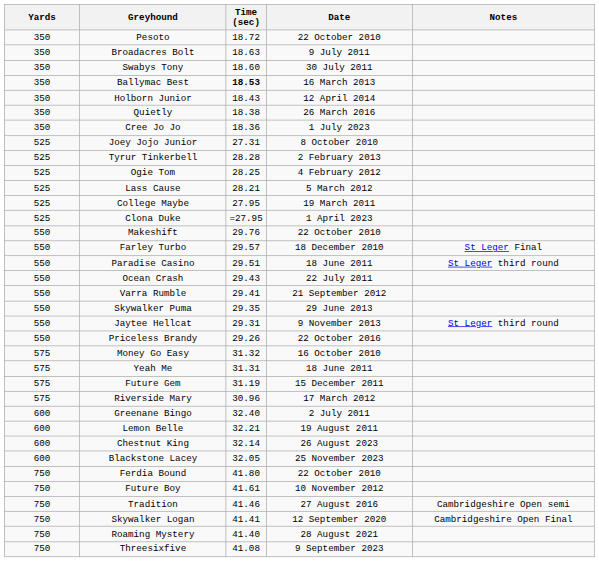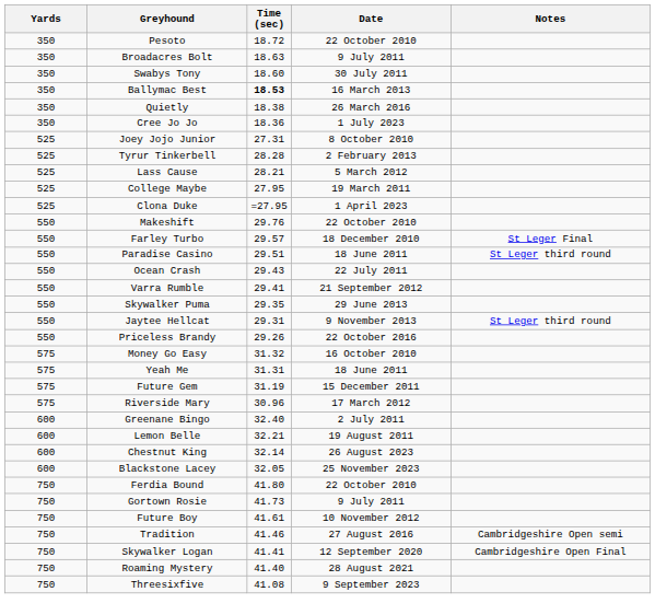- row: 350 | Holborn Junior | 18.43 | 12 April 2014
- row: 525 | Ogie Tom | 28.25 | 4 February 2012
+ row: 750 | Gortown Rosie | 41.73 | 9 July 2011
